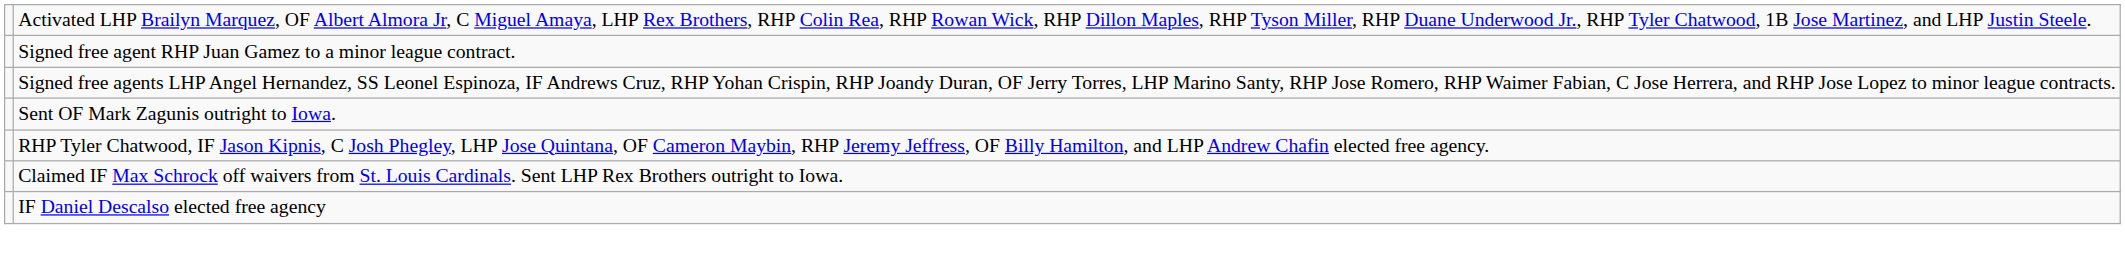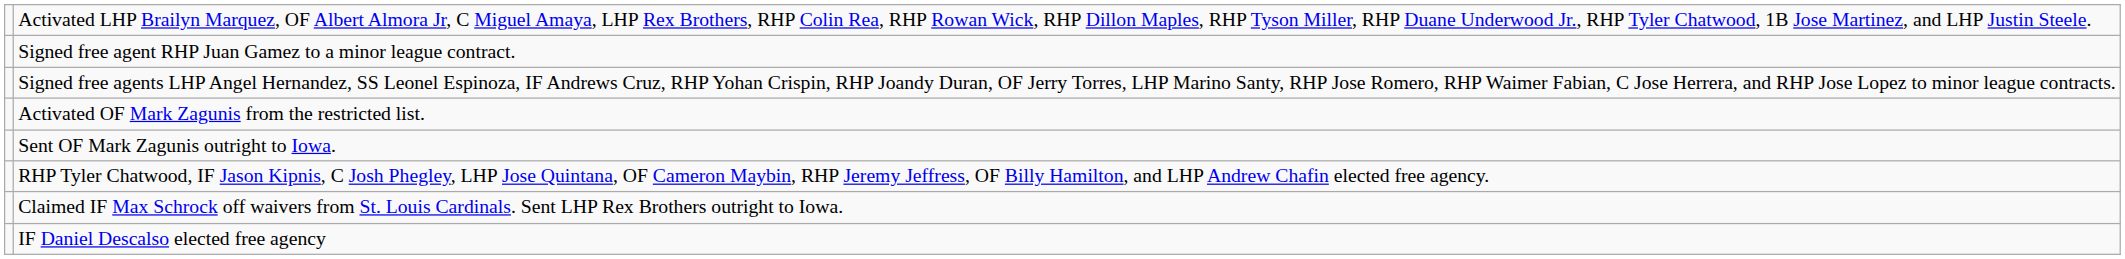+ row: Activated OF Mark Zagunis from the restricted list.
